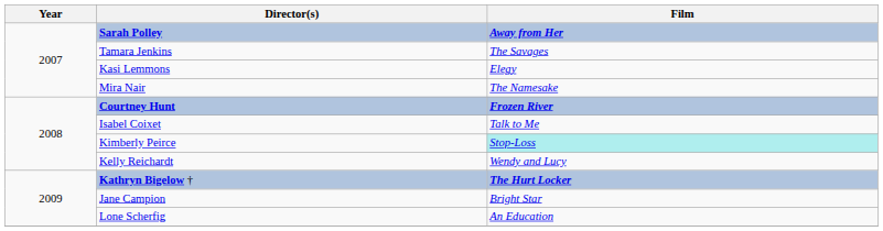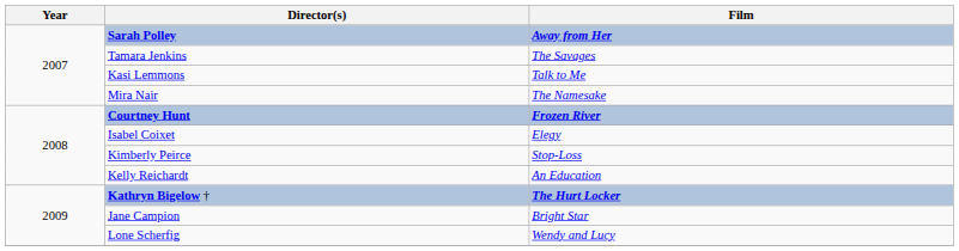Kasi Lemmons | Film: Elegy -> Talk to Me
Isabel Coixet | Film: Talk to Me -> Elegy
Kimberly Peirce | Film: paleturquoise background -> no background
Kelly Reichardt | Film: Wendy and Lucy -> An Education
Lone Scherfig | Film: An Education -> Wendy and Lucy
